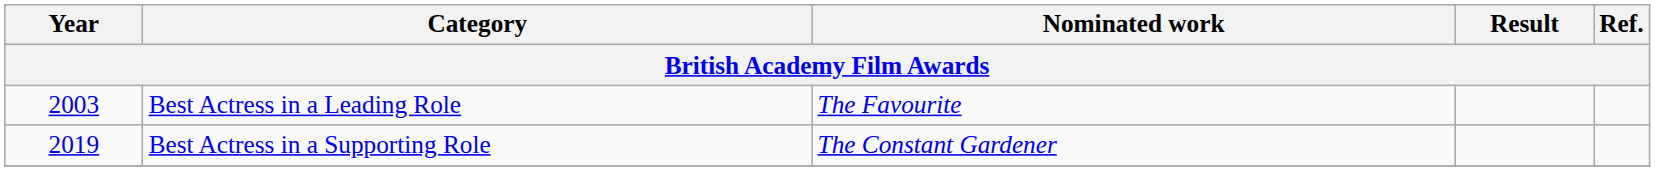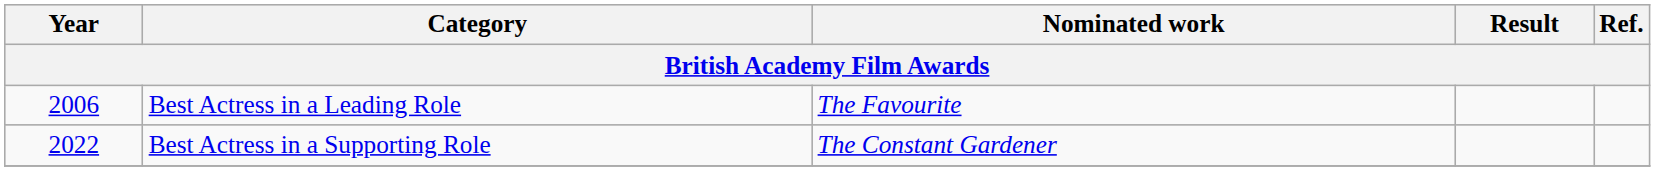Best Actress in a Leading Role | Year: 2003 -> 2006
Best Actress in a Supporting Role | Year: 2019 -> 2022
